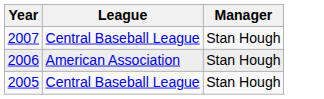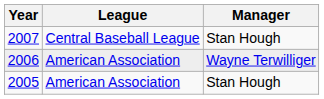2006 | Manager: Stan Hough -> Wayne Terwilliger
2005 | League: Central Baseball League -> American Association
